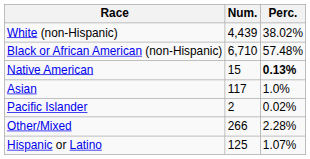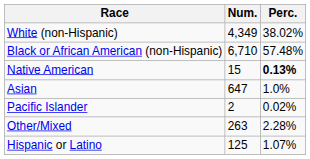White (non-Hispanic) | Num.: 4,439 -> 4,349
Asian | Num.: 117 -> 647
Other/Mixed | Num.: 266 -> 263
